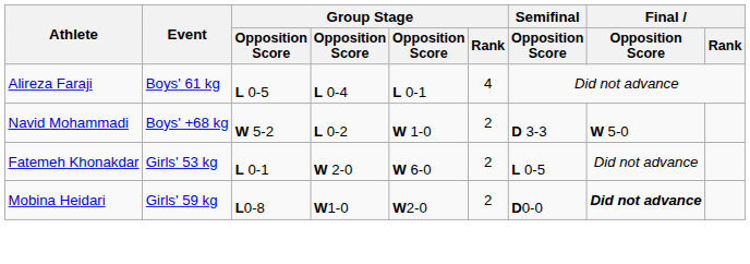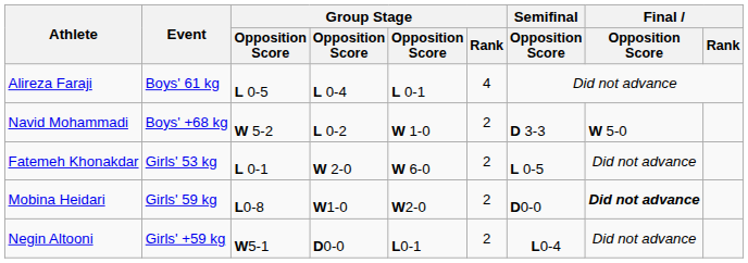+ row: Negin Altooni | Girls' +59 kg | W5-1 | D0-0 | L0-1 | 2 | L0-4 | Did not advance
